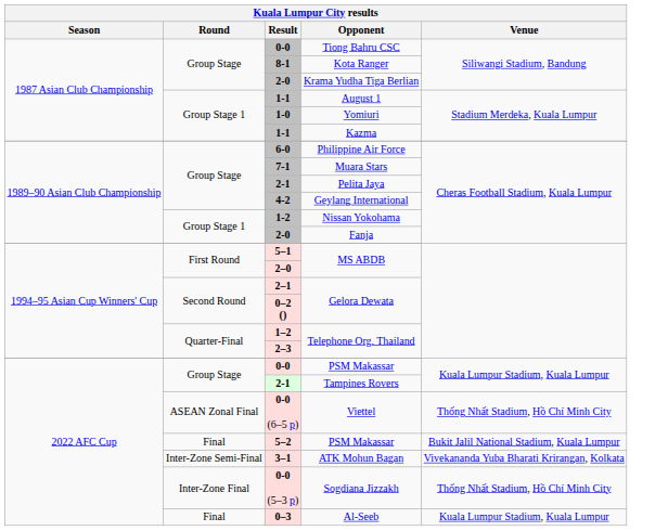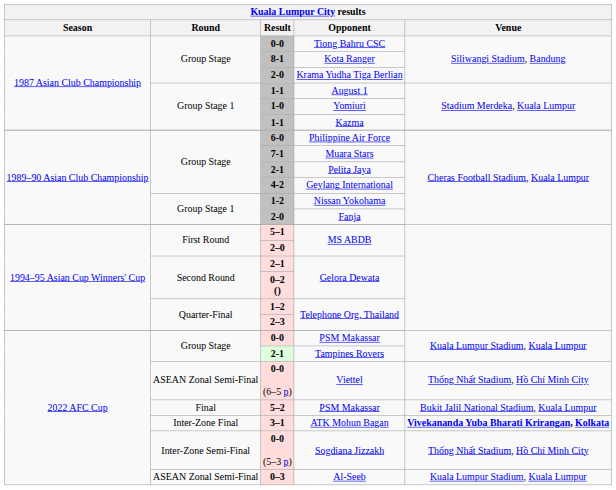0-0 (6–5 p) | Round: ASEAN Zonal Final -> ASEAN Zonal Semi-Final
3–1 | Round: Inter-Zone Semi-Final -> Inter-Zone Final
3–1 | Venue: normal -> bold
0-0 (5–3 p) | Round: Inter-Zone Final -> Inter-Zone Semi-Final
0–3 | Round: Final -> ASEAN Zonal Semi-Final
